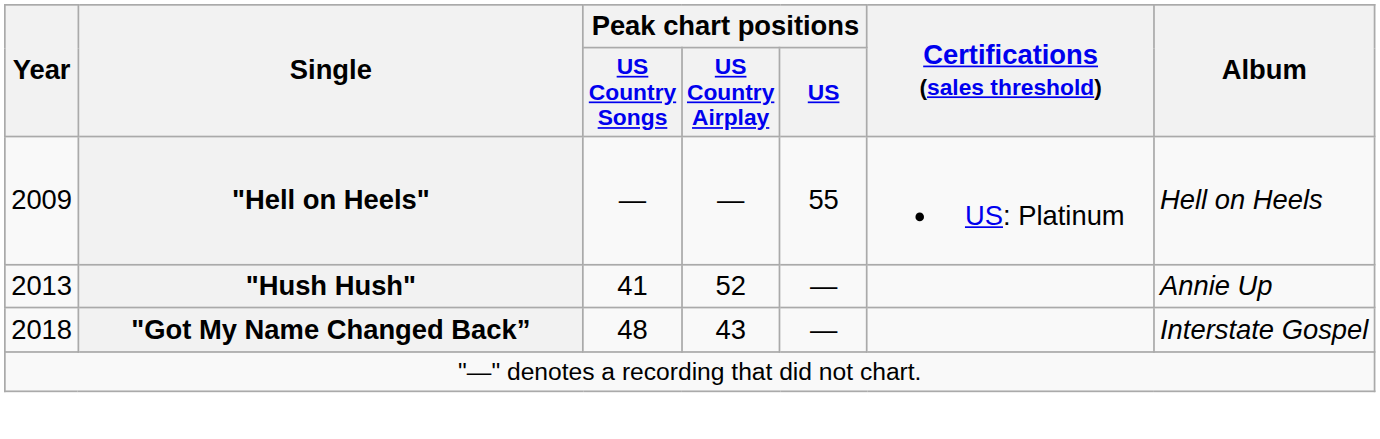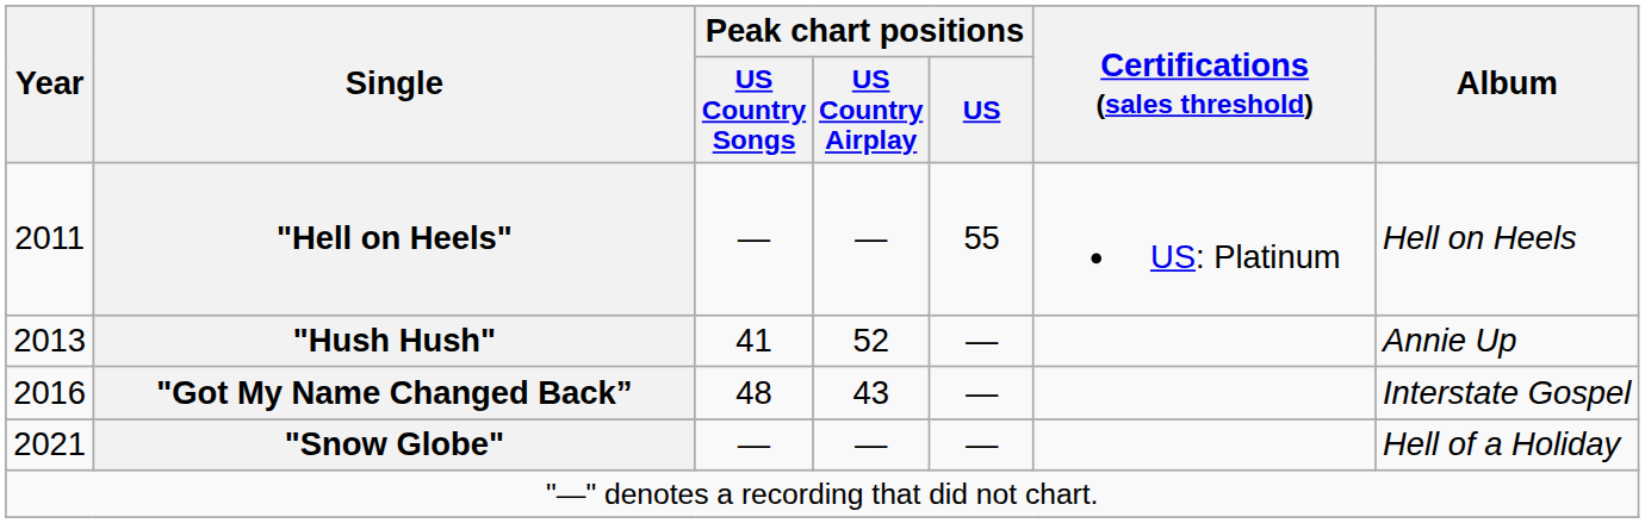"Hell on Heels" | Year: 2009 -> 2011
"Got My Name Changed Back” | Year: 2018 -> 2016
+ row: 2021 | "Snow Globe" | — | — | — | Hell of a Holiday
